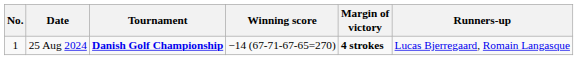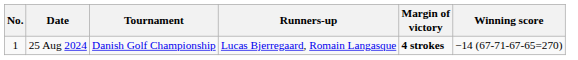columns swapped: Winning score <-> Runners-up
25 Aug 2024 | Tournament: bold -> normal
